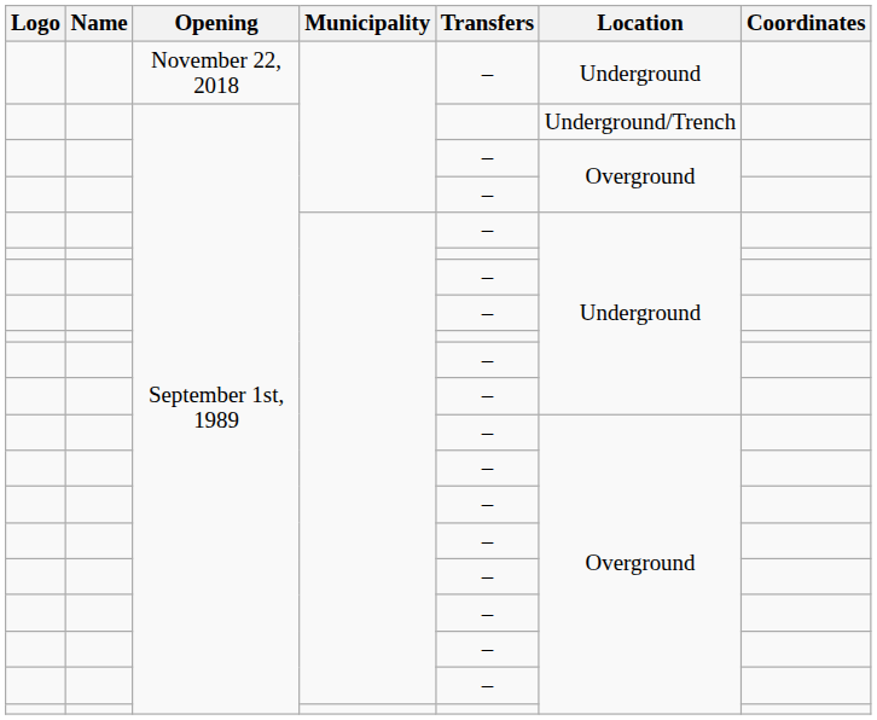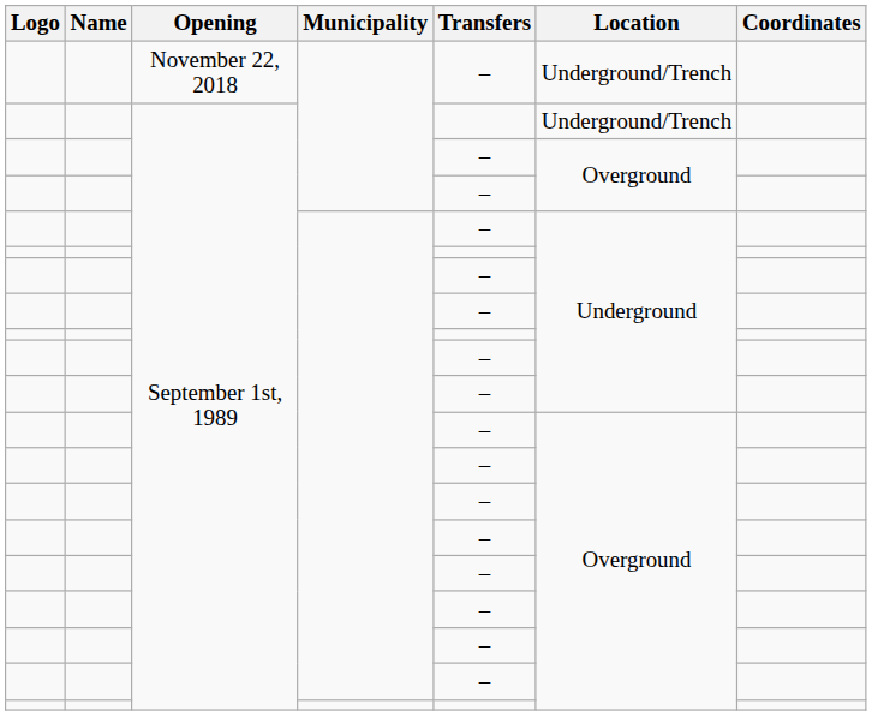November 22, 2018 | Location: Underground -> Underground/Trench
